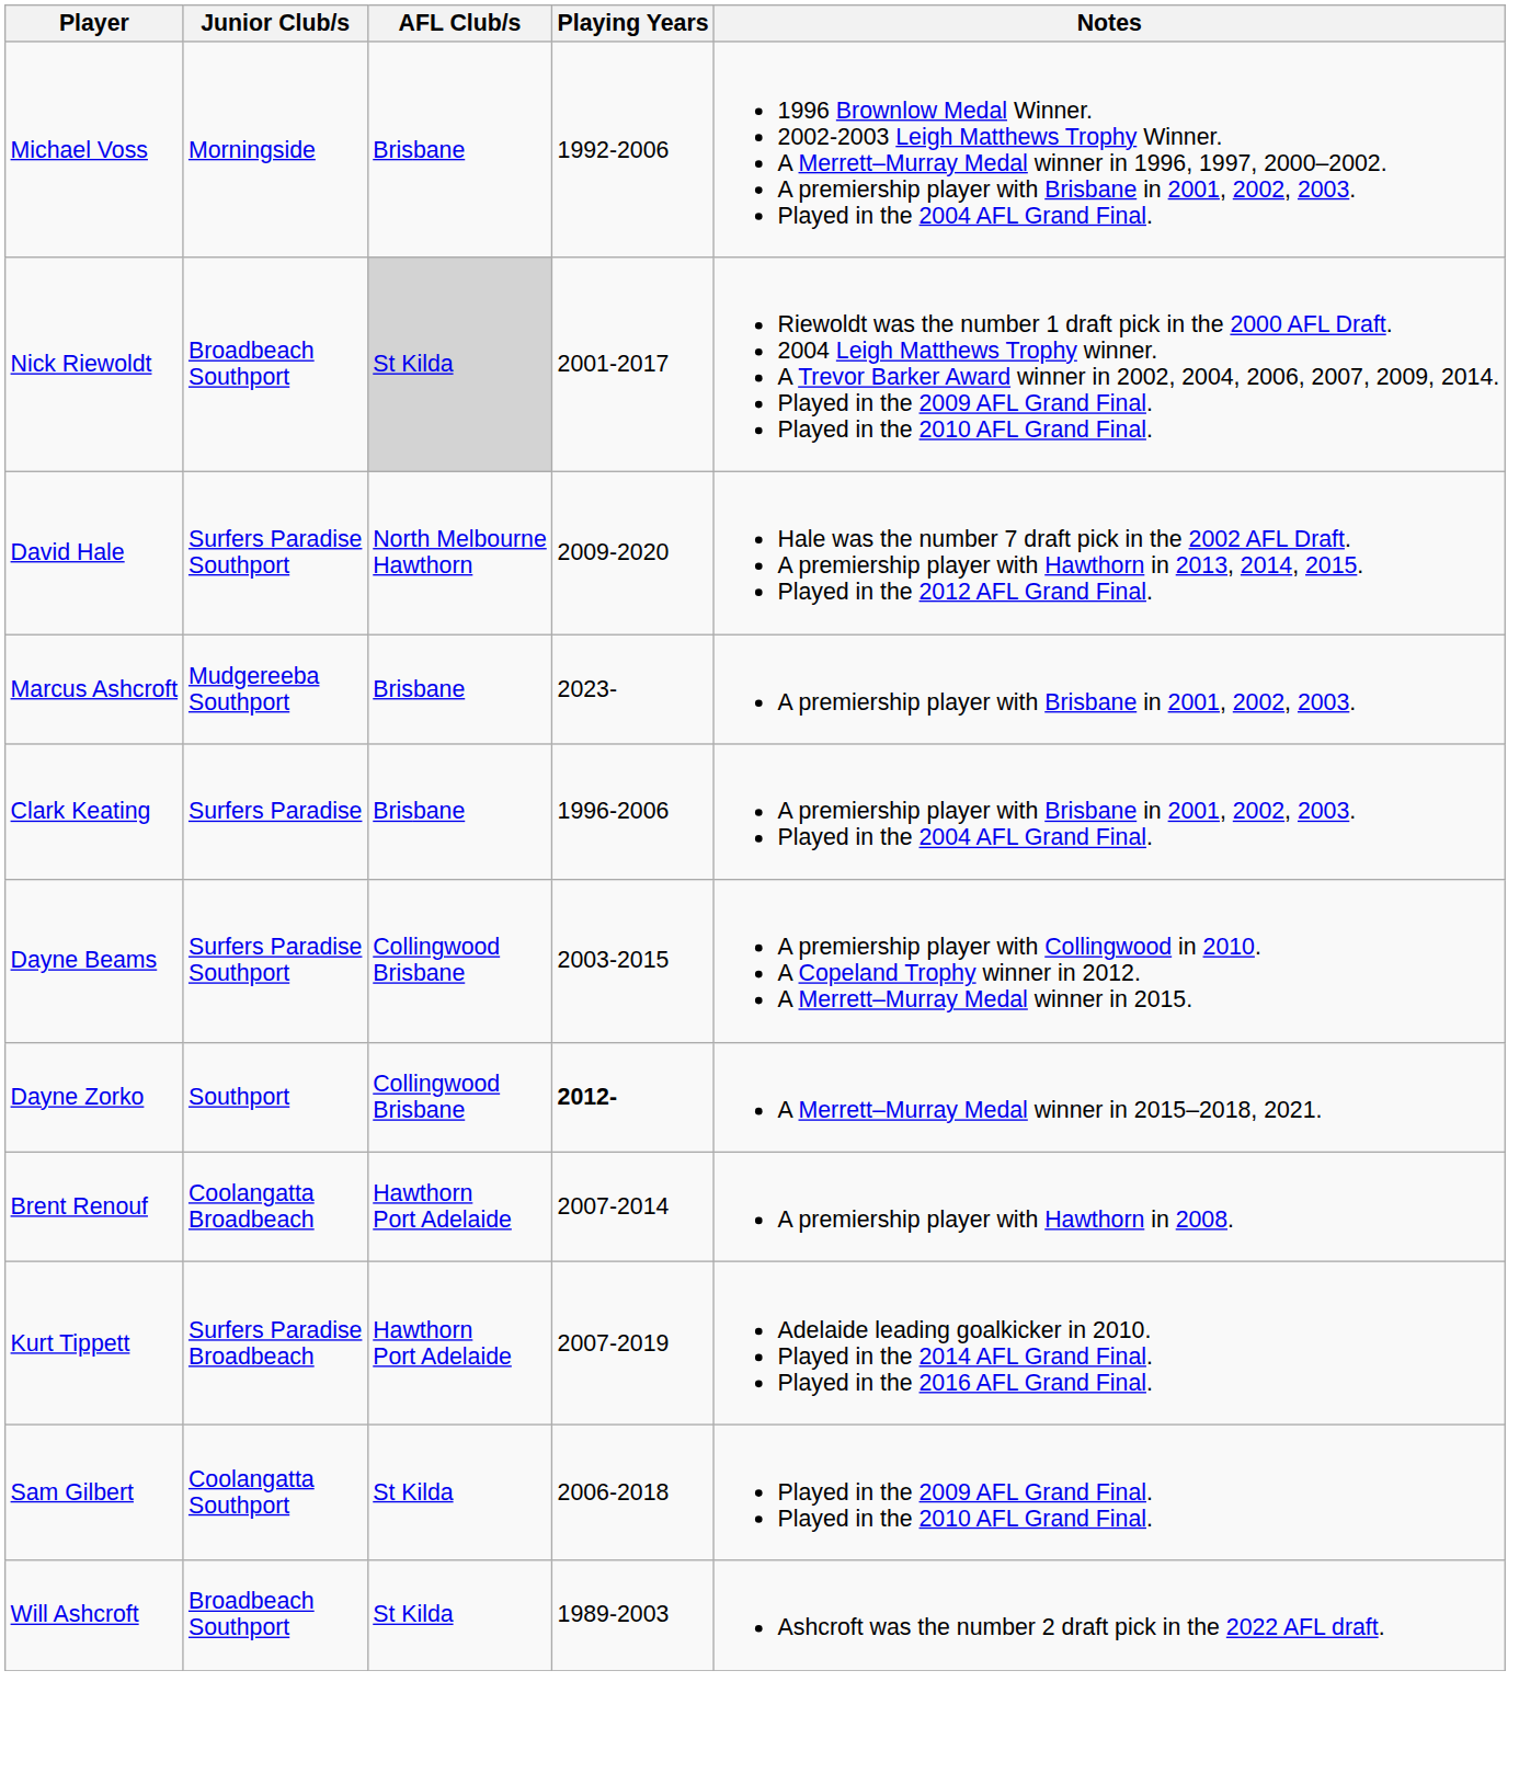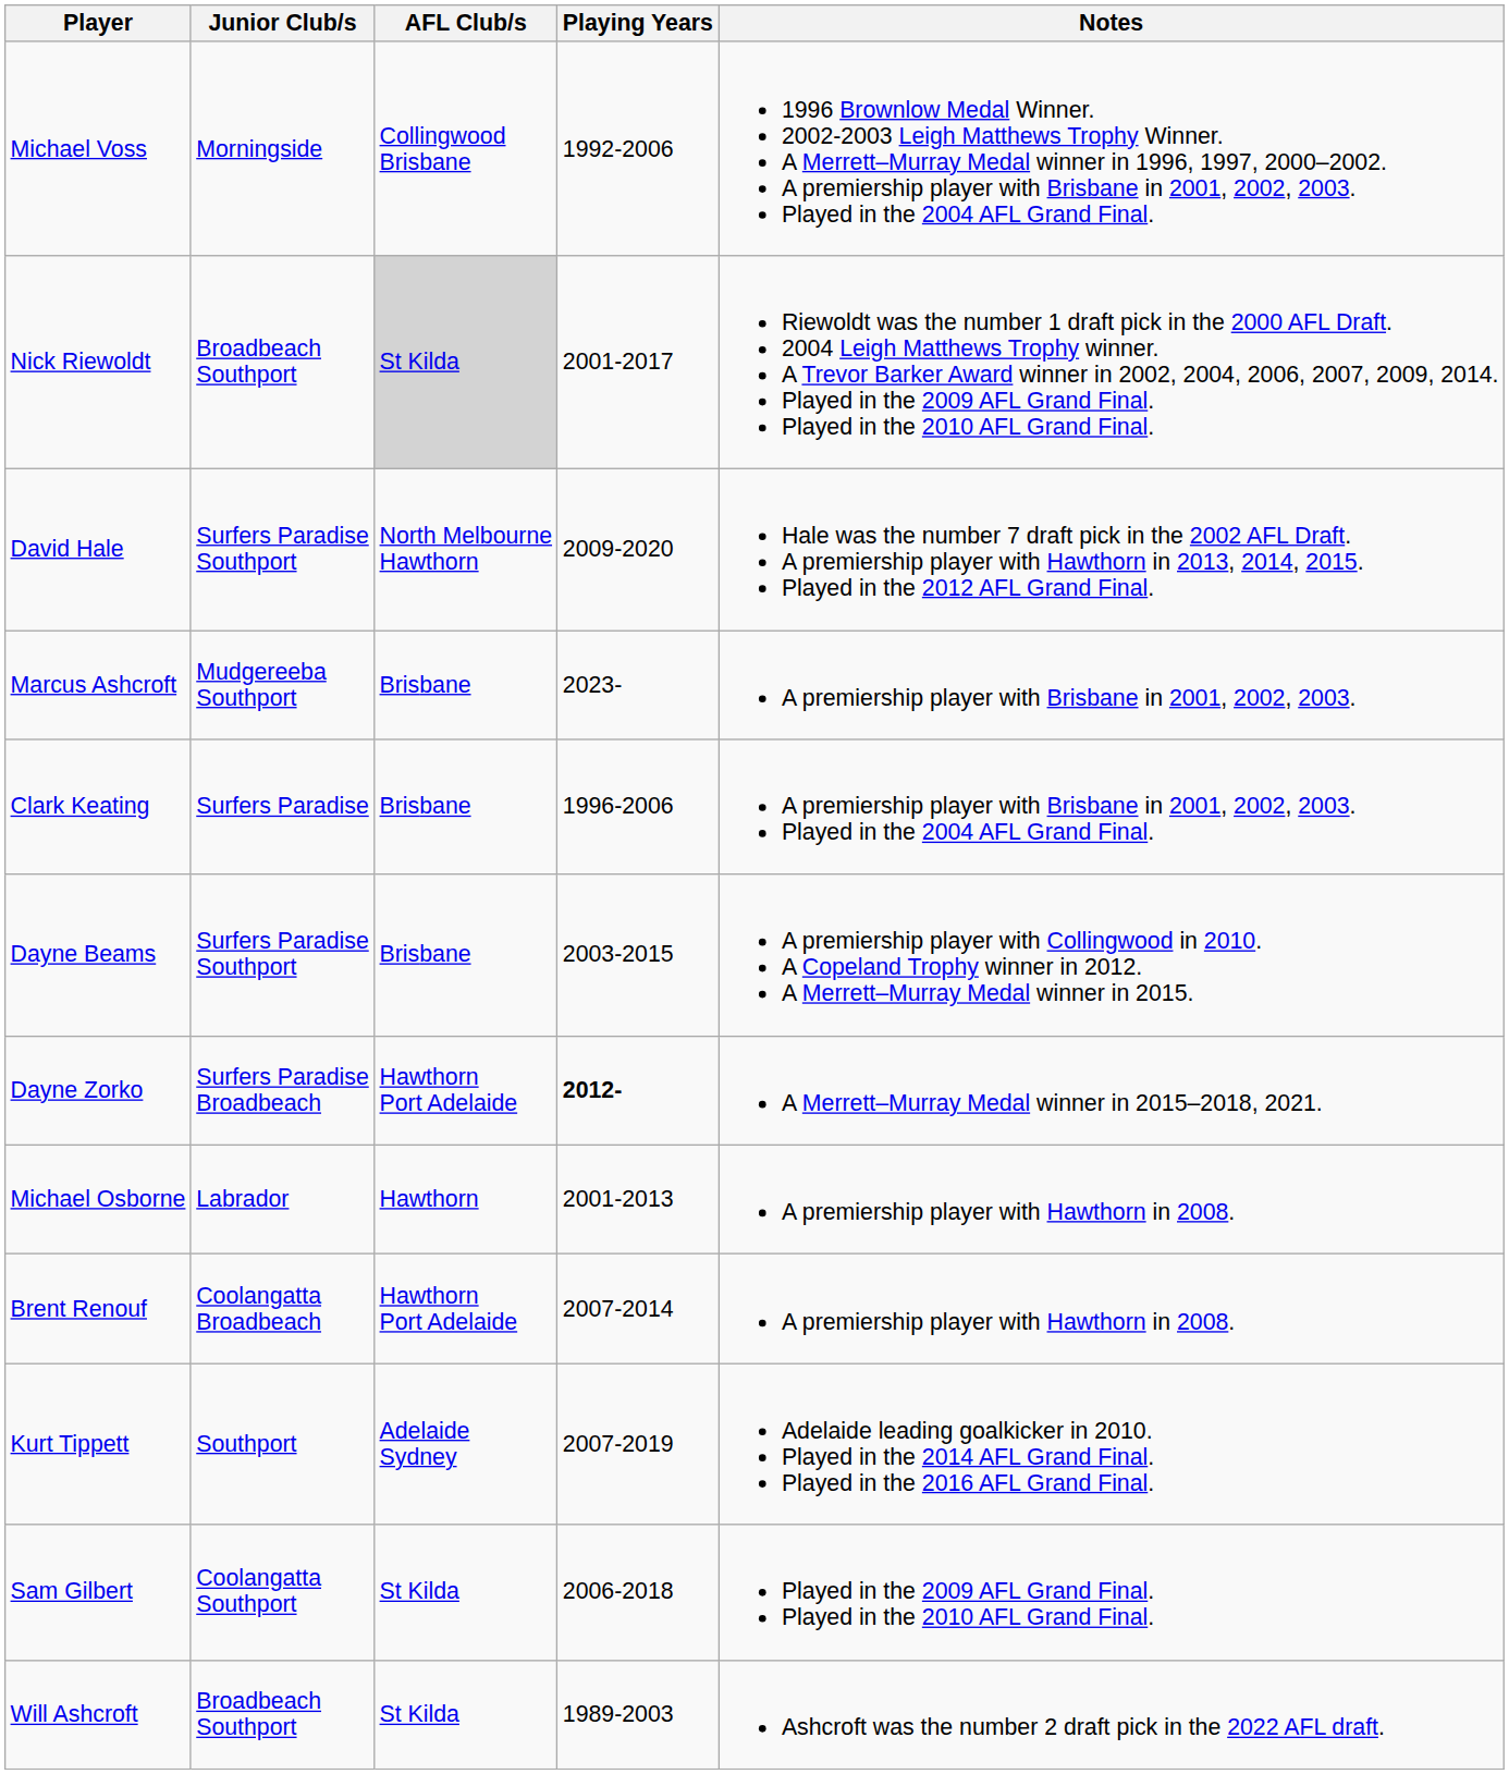Michael Voss | AFL Club/s: Brisbane -> Collingwood Brisbane
Dayne Beams | AFL Club/s: Collingwood Brisbane -> Brisbane
Dayne Zorko | Junior Club/s: Southport -> Surfers Paradise Broadbeach
Dayne Zorko | AFL Club/s: Collingwood Brisbane -> Hawthorn Port Adelaide
+ row: Michael Osborne | Labrador | Hawthorn | 2001-2013 | A premiership player with Hawthorn in 2008.
Kurt Tippett | Junior Club/s: Surfers Paradise Broadbeach -> Southport
Kurt Tippett | AFL Club/s: Hawthorn Port Adelaide -> Adelaide Sydney
